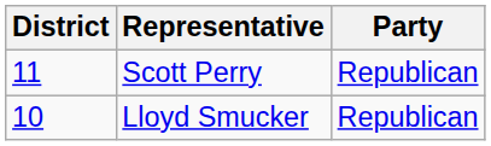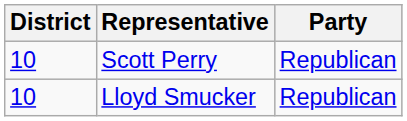Scott Perry | District: 11 -> 10
